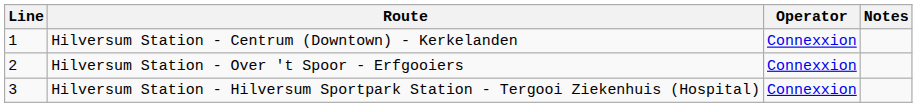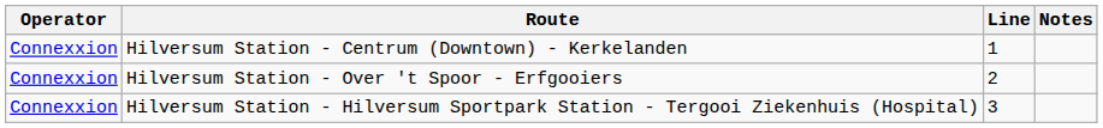columns swapped: Line <-> Operator
